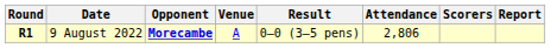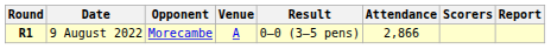9 August 2022 | Opponent: bold -> normal
9 August 2022 | Attendance: 2,806 -> 2,866
